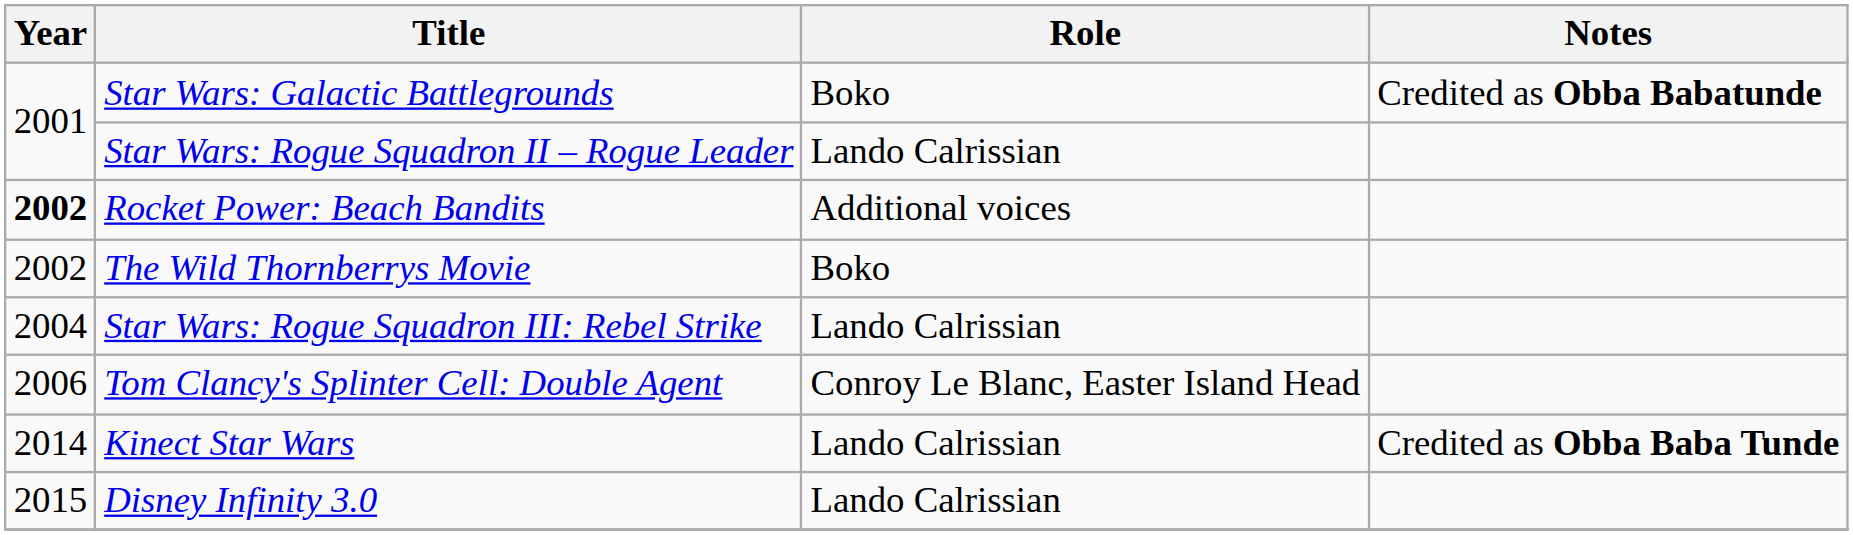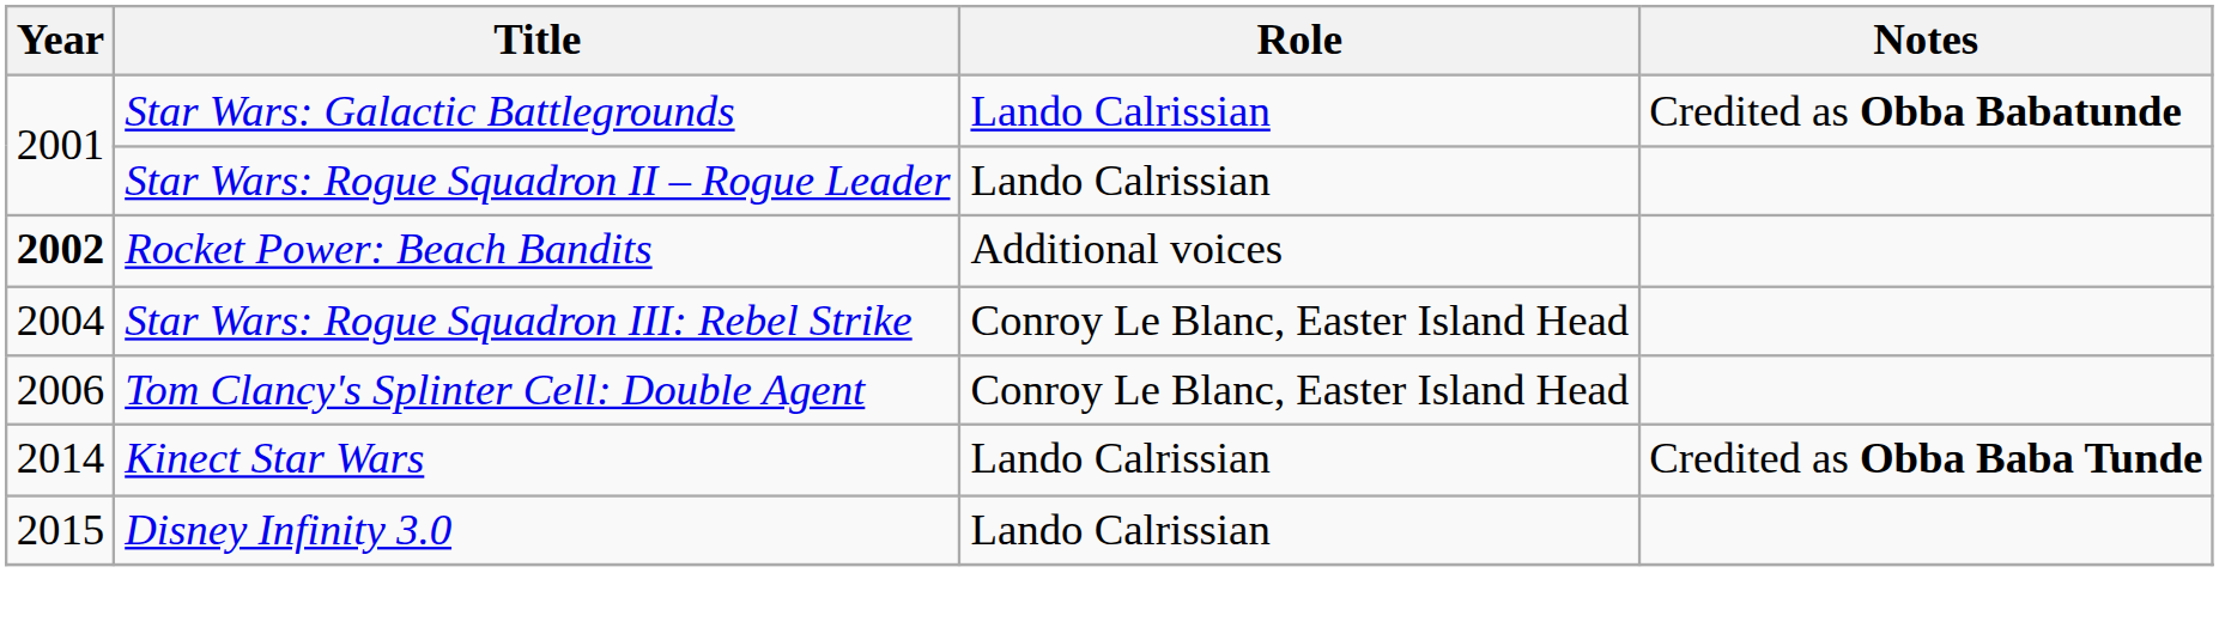Star Wars: Galactic Battlegrounds | Role: Boko -> Lando Calrissian
- row: 2002 | The Wild Thornberrys Movie | Boko
Star Wars: Rogue Squadron III: Rebel Strike | Role: Lando Calrissian -> Conroy Le Blanc, Easter Island Head
